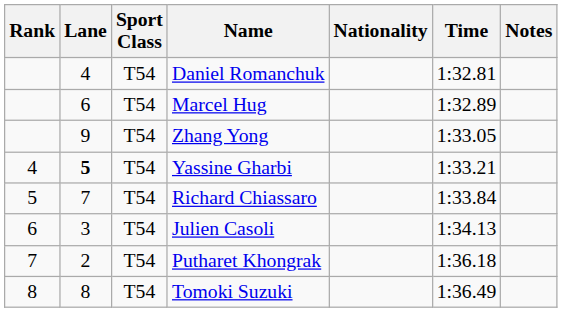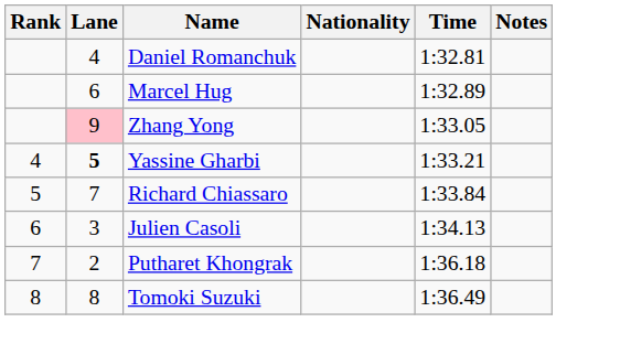- column: Sport Class | T54 | T54 | T54 | T54 | T54 | T54 | T54 | T54
Zhang Yong | Lane: no background -> pink background
